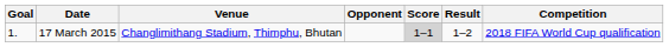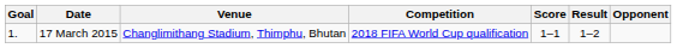columns swapped: Opponent <-> Competition
17 March 2015 | Score: lightgrey background -> no background
